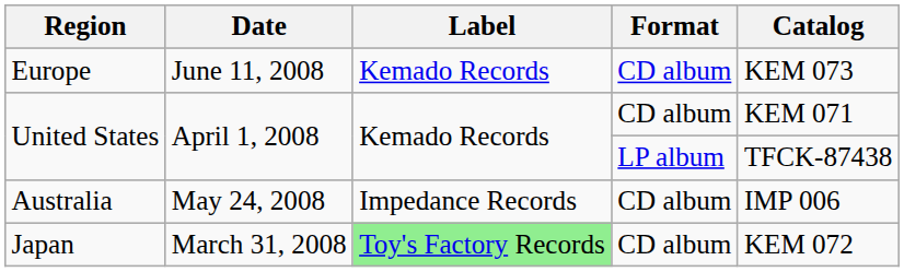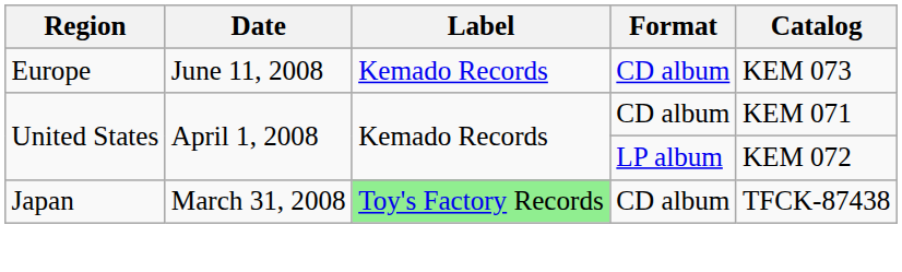United States / LP album | Catalog: TFCK-87438 -> KEM 072
- row: Australia | May 24, 2008 | Impedance Records | CD album | IMP 006
Japan | Catalog: KEM 072 -> TFCK-87438
